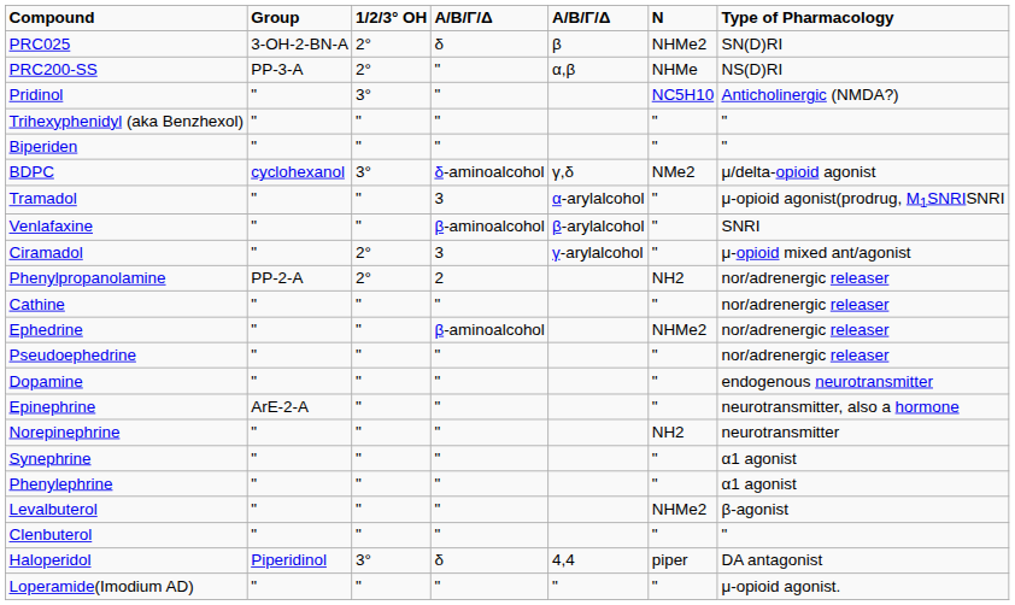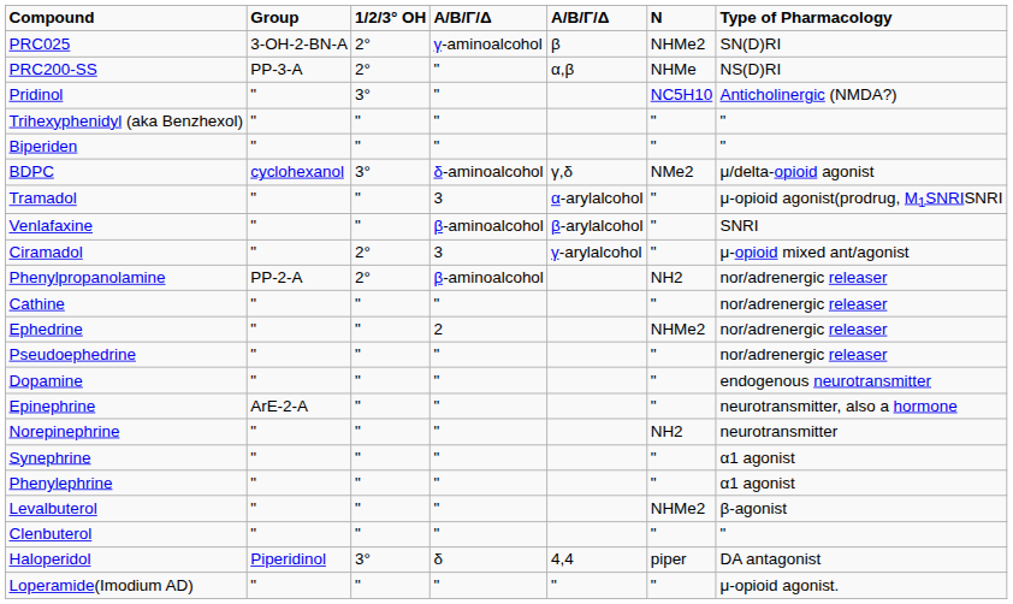PRC025 | column 4: δ -> γ-aminoalcohol
Phenylpropanolamine | column 4: 2 -> β-aminoalcohol
Ephedrine | column 4: β-aminoalcohol -> 2
